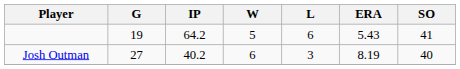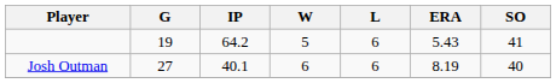Josh Outman | IP: 40.2 -> 40.1
Josh Outman | L: 3 -> 6
